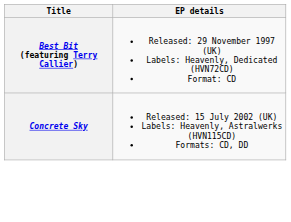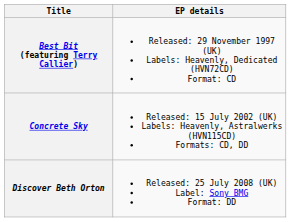+ row: Discover Beth Orton | Released: 25 July 2008 (UK) Label: Sony BMG Format: DD
